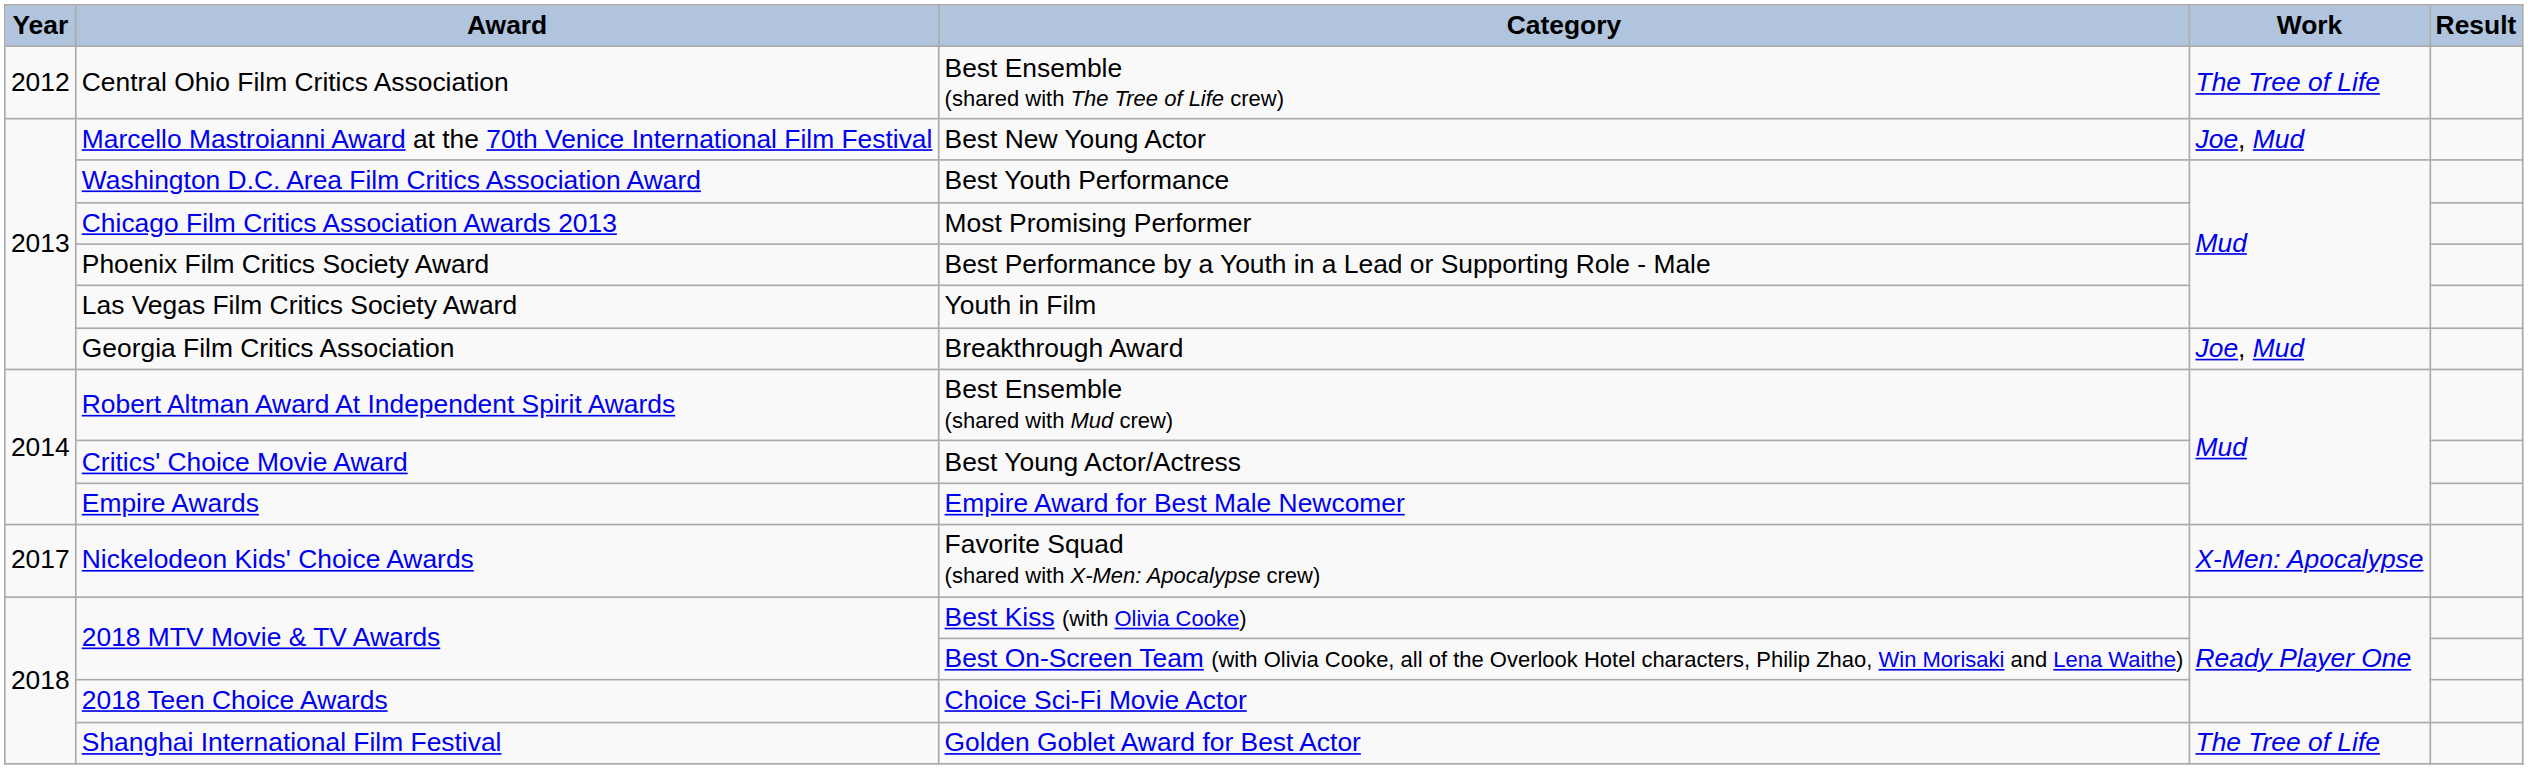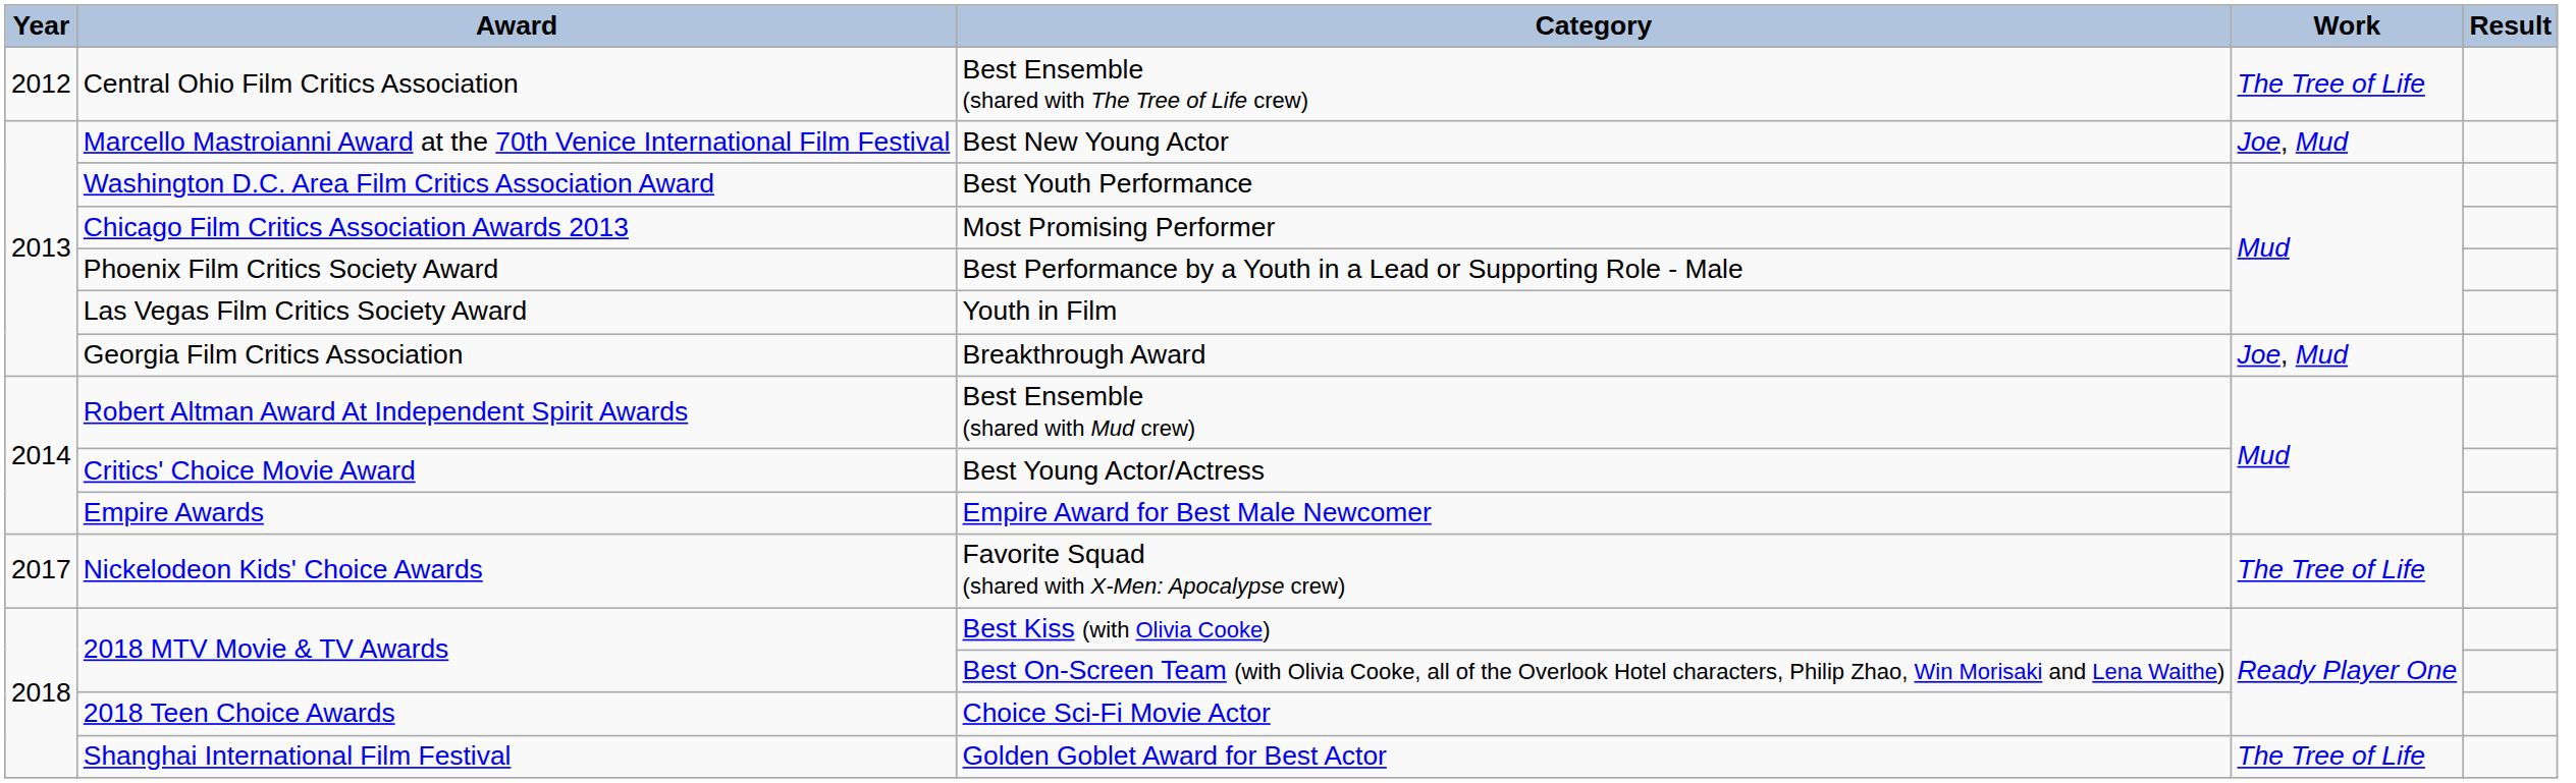Favorite Squad (shared with X-Men: Apocalypse crew) | Work: X-Men: Apocalypse -> The Tree of Life
